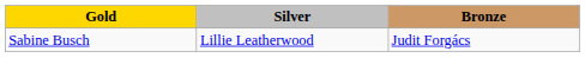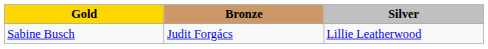columns swapped: Silver <-> Bronze
